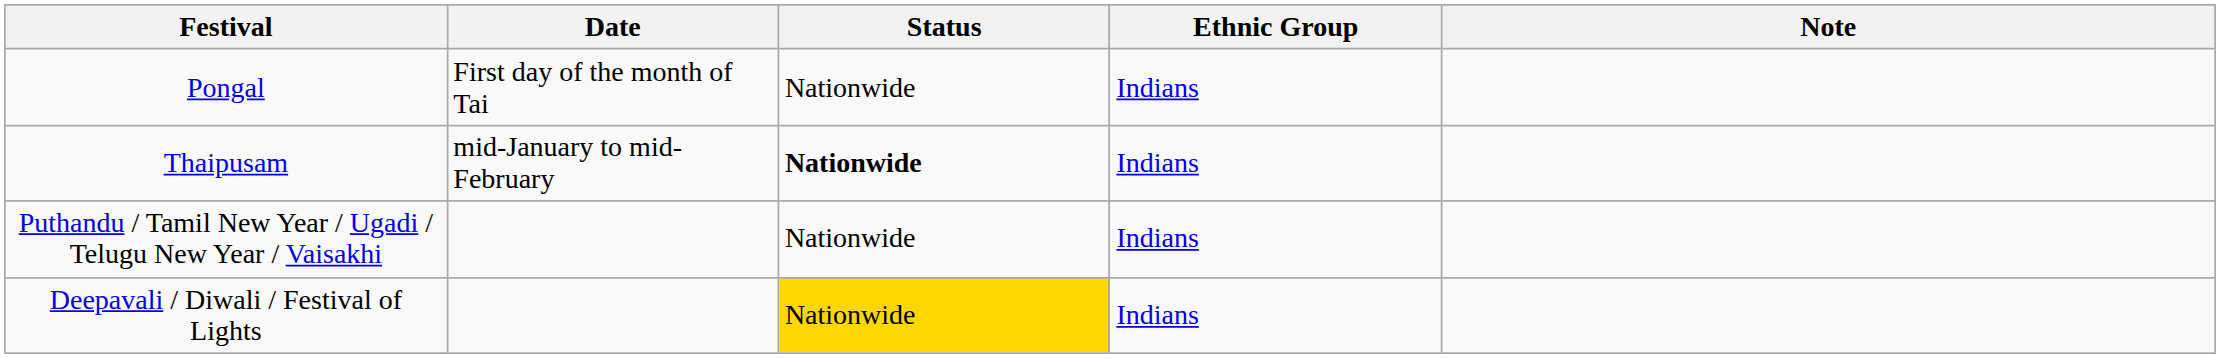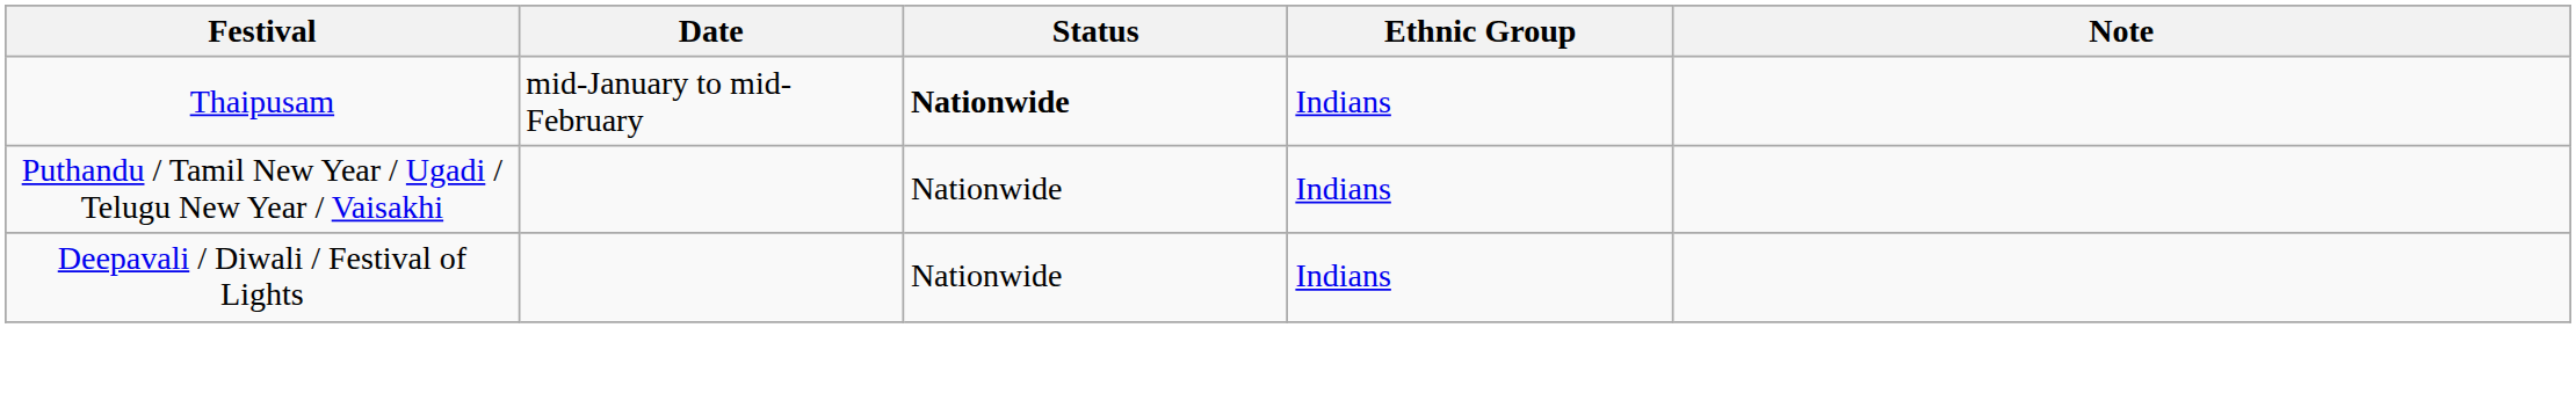- row: Pongal | First day of the month of Tai | Nationwide | Indians
Deepavali / Diwali / Festival of Lights | Status: gold background -> no background
